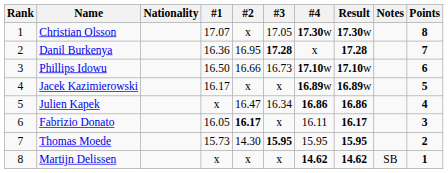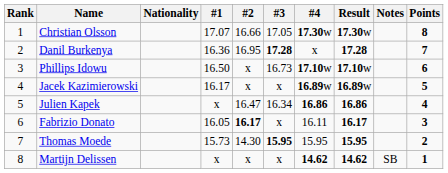Christian Olsson | #2: x -> 16.66
Phillips Idowu | #2: 16.66 -> x
